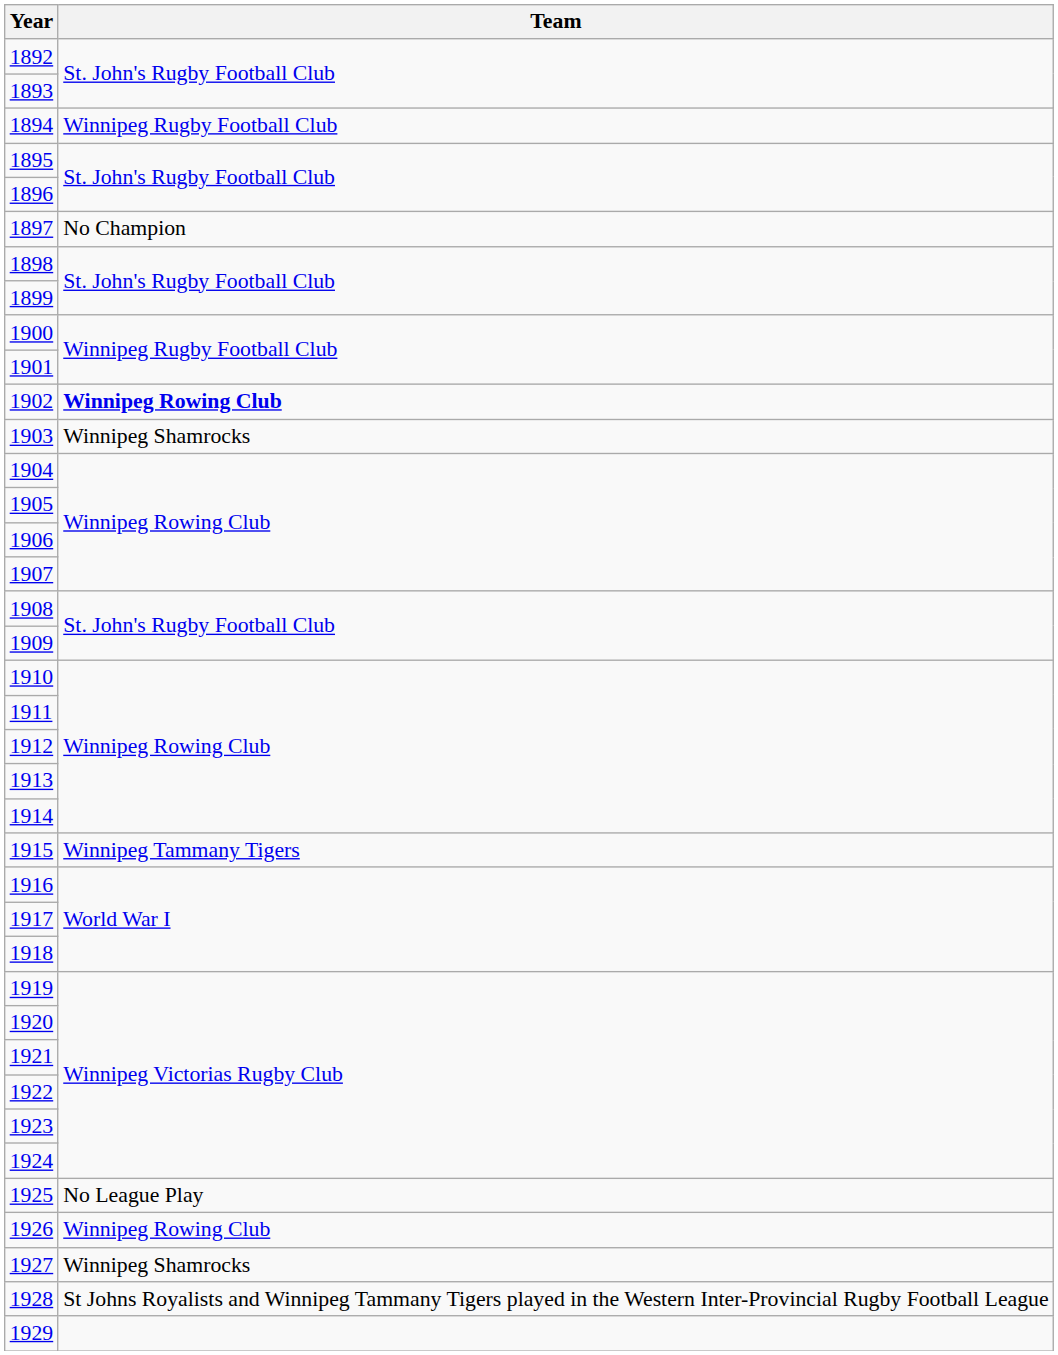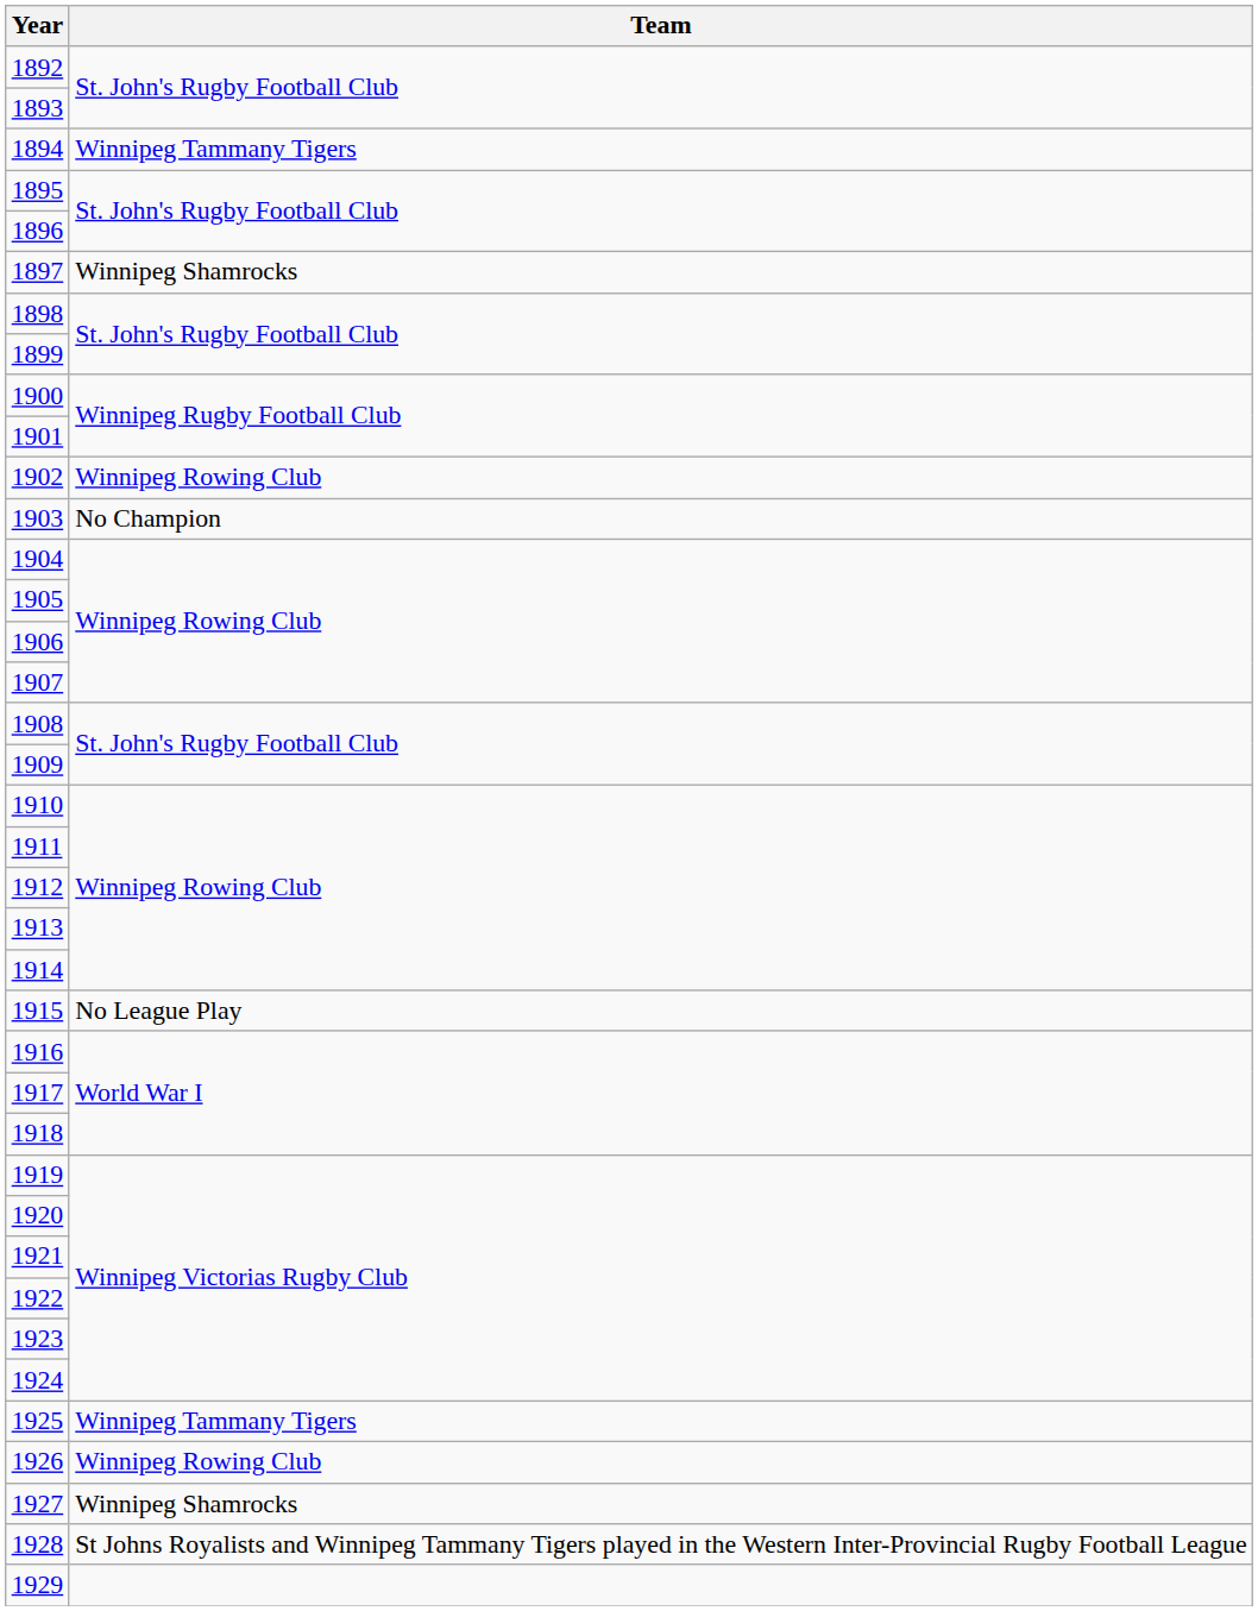1894 | Team: Winnipeg Rugby Football Club -> Winnipeg Tammany Tigers
1897 | Team: No Champion -> Winnipeg Shamrocks
1902 | Team: bold -> normal
1903 | Team: Winnipeg Shamrocks -> No Champion
1915 | Team: Winnipeg Tammany Tigers -> No League Play
1925 | Team: No League Play -> Winnipeg Tammany Tigers
